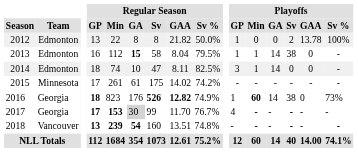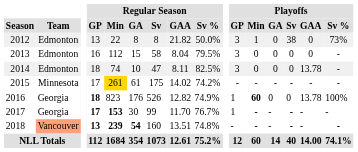2012 | Playoffs / GP: 1 -> 3
2012 | Playoffs / Min: 0 -> 1
2012 | Playoffs / Sv: 2 -> 38
2012 | Playoffs / GAA: 13.78 -> 0
2012 | Playoffs / Sv %: 100% -> 73%
2013 | Regular Season / GA: bold -> normal
2013 | Playoffs / GP: 1 -> 3
2013 | Playoffs / Min: 1 -> 0
2013 | Playoffs / GA: 14 -> 0
2013 | Playoffs / Sv: 38 -> 0
2014 | Playoffs / Min: 1 -> 0
2014 | Playoffs / GA: 14 -> 0
2014 | Playoffs / GAA: 0 -> 13.78
2015 | Regular Season / Min: no background -> gold background
2016 | Regular Season / Sv: bold -> normal
2016 | Regular Season / GAA: bold -> normal
2016 | Playoffs / GA: 14 -> 0
2016 | Playoffs / Sv: 38 -> 0
2016 | Playoffs / GAA: 0 -> 13.78
2016 | Playoffs / Sv %: 73% -> 100%
2017 | Regular Season / GA: lightgrey background -> no background
2017 | Playoffs / GP: 4 -> 1
2018 | Team: no background -> lightsalmon background
